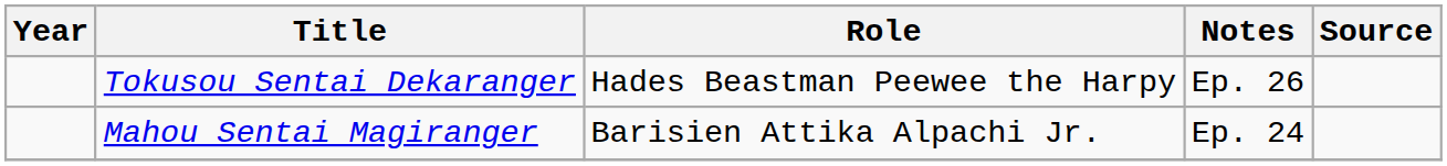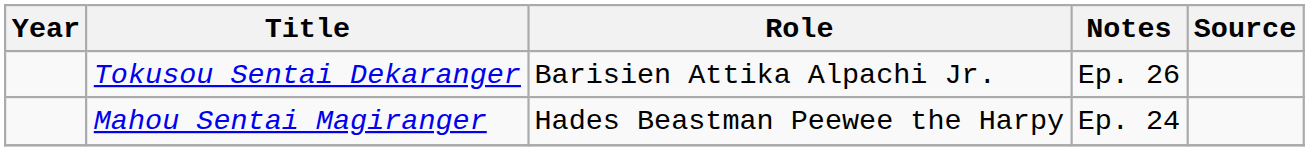Tokusou Sentai Dekaranger | Role: Hades Beastman Peewee the Harpy -> Barisien Attika Alpachi Jr.
Mahou Sentai Magiranger | Role: Barisien Attika Alpachi Jr. -> Hades Beastman Peewee the Harpy
